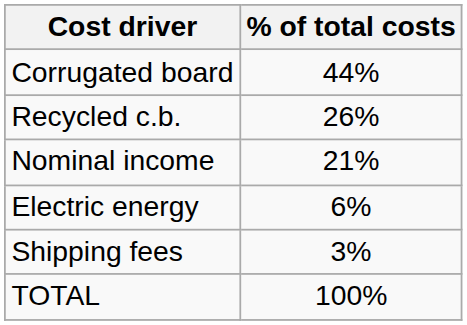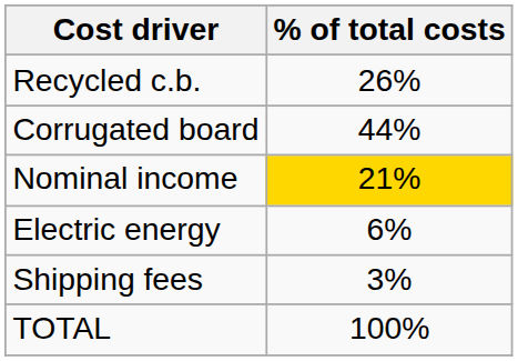rows swapped: Corrugated board <-> Recycled c.b.
Nominal income | % of total costs: no background -> gold background
